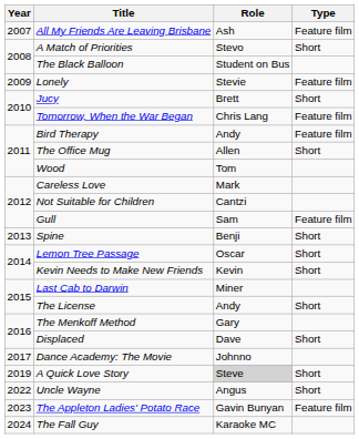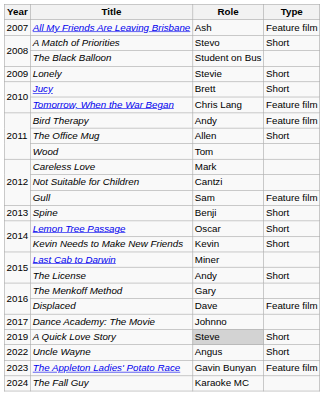Lonely | Type: Feature film -> Short
Displaced | Type: Short -> Feature film
